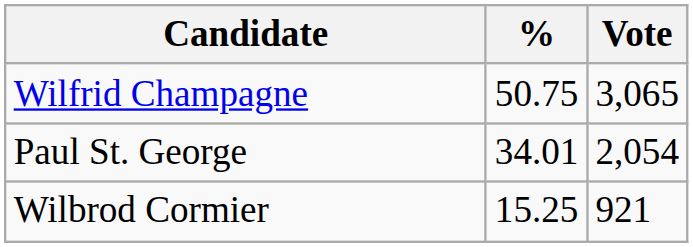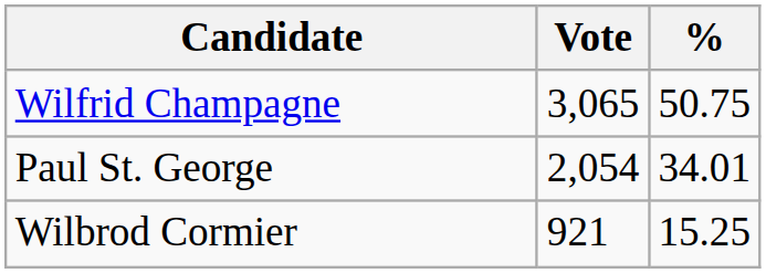columns swapped: Vote <-> %
